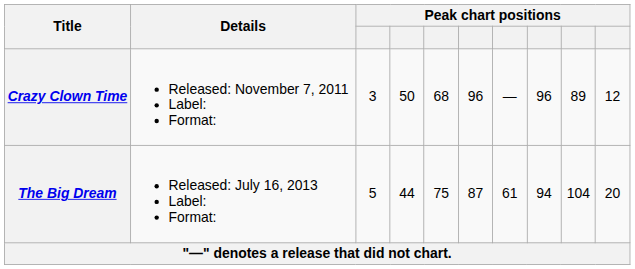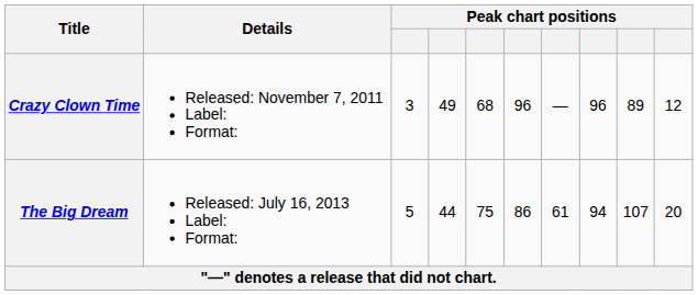Crazy Clown Time | column 4: 50 -> 49
The Big Dream | column 6: 87 -> 86
The Big Dream | column 9: 104 -> 107
